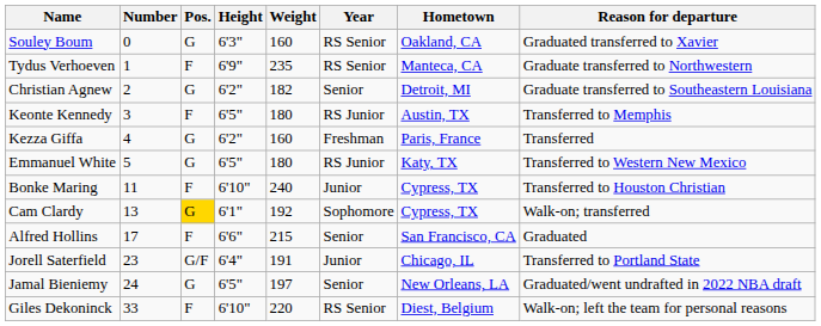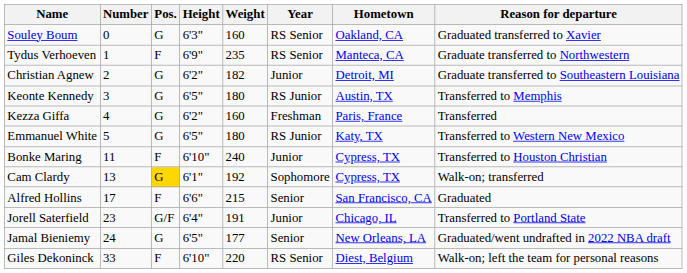Christian Agnew | Year: Senior -> Junior
Keonte Kennedy | Pos.: F -> G
Jamal Bieniemy | Weight: 197 -> 177
